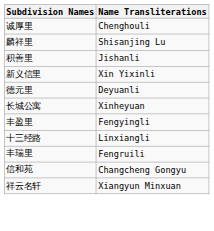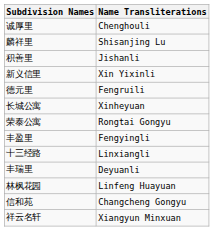德元里 | Name Transliterations: Deyuanli -> Fengruili
+ row: 荣泰公寓 | Rongtai Gongyu
丰瑞里 | Name Transliterations: Fengruili -> Deyuanli
+ row: 林枫花园 | Linfeng Huayuan
